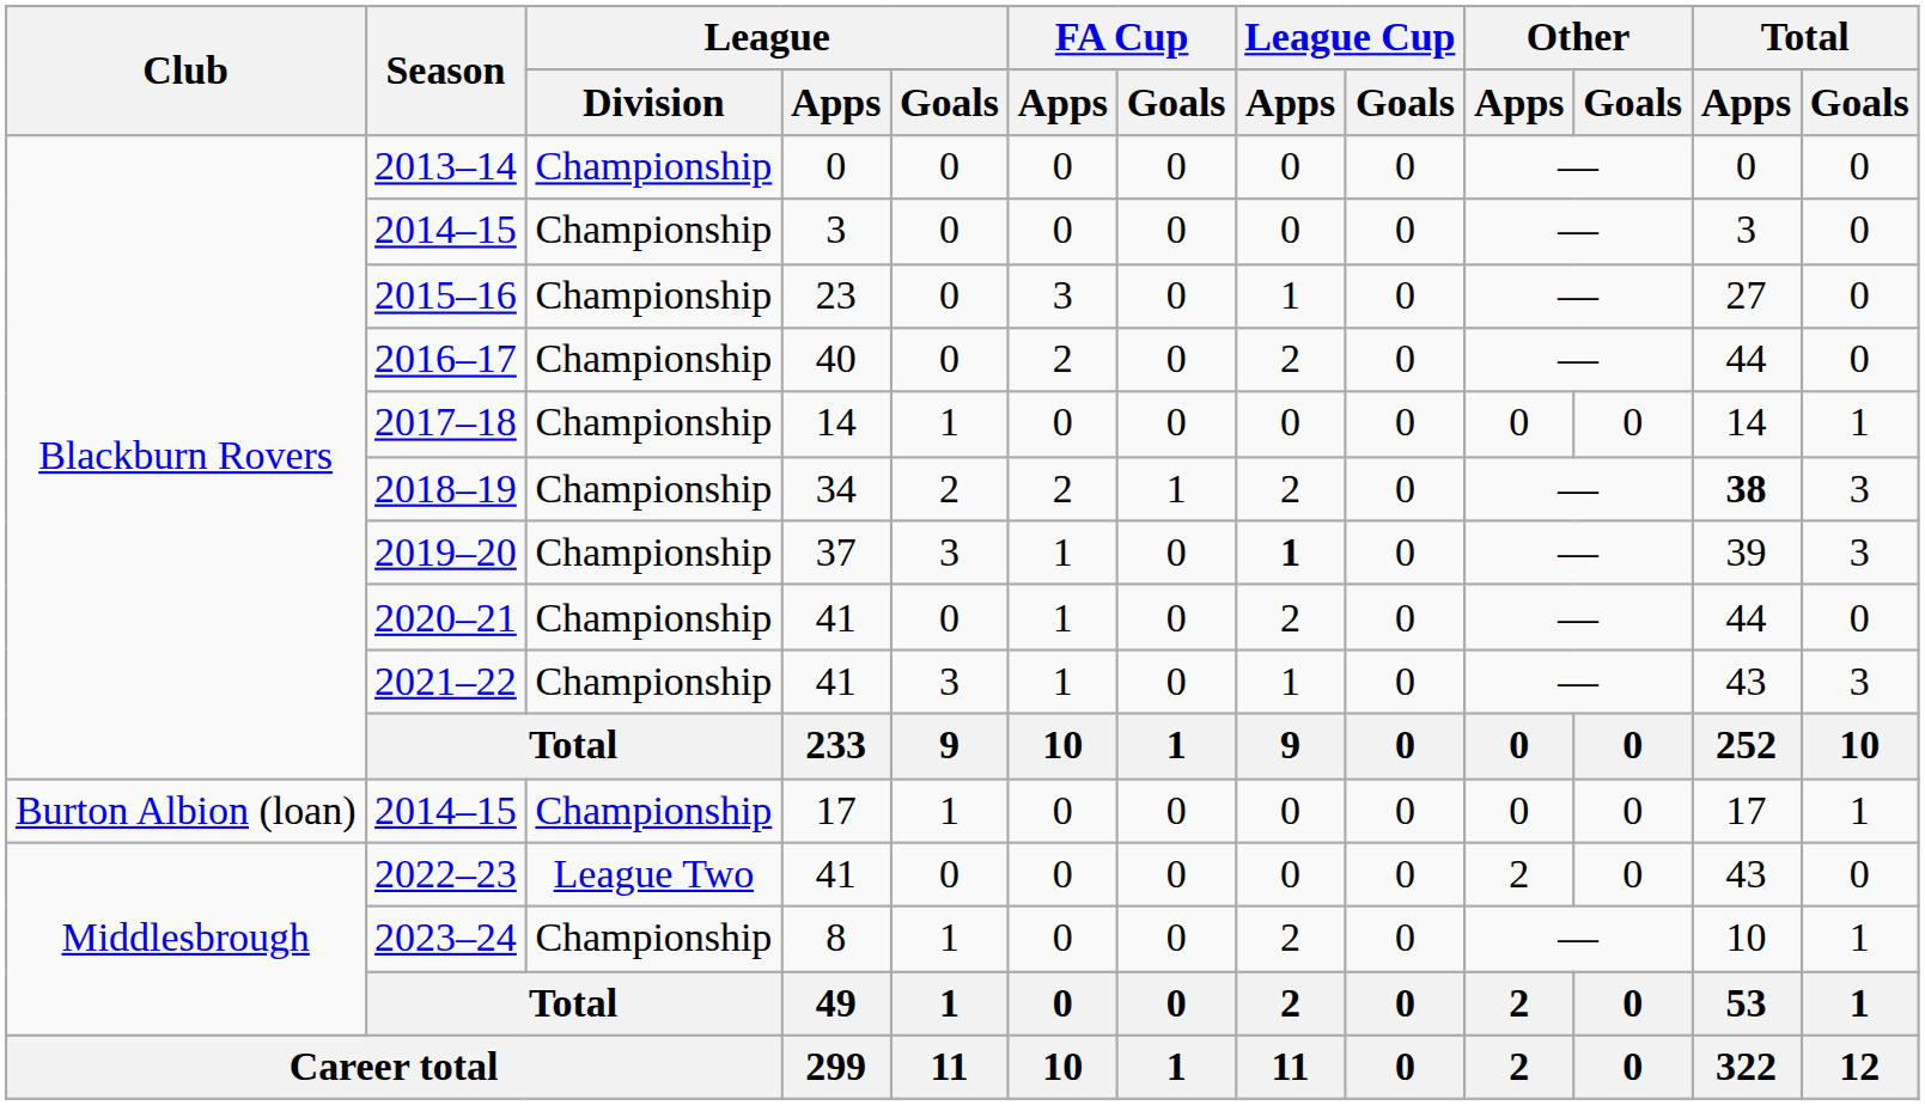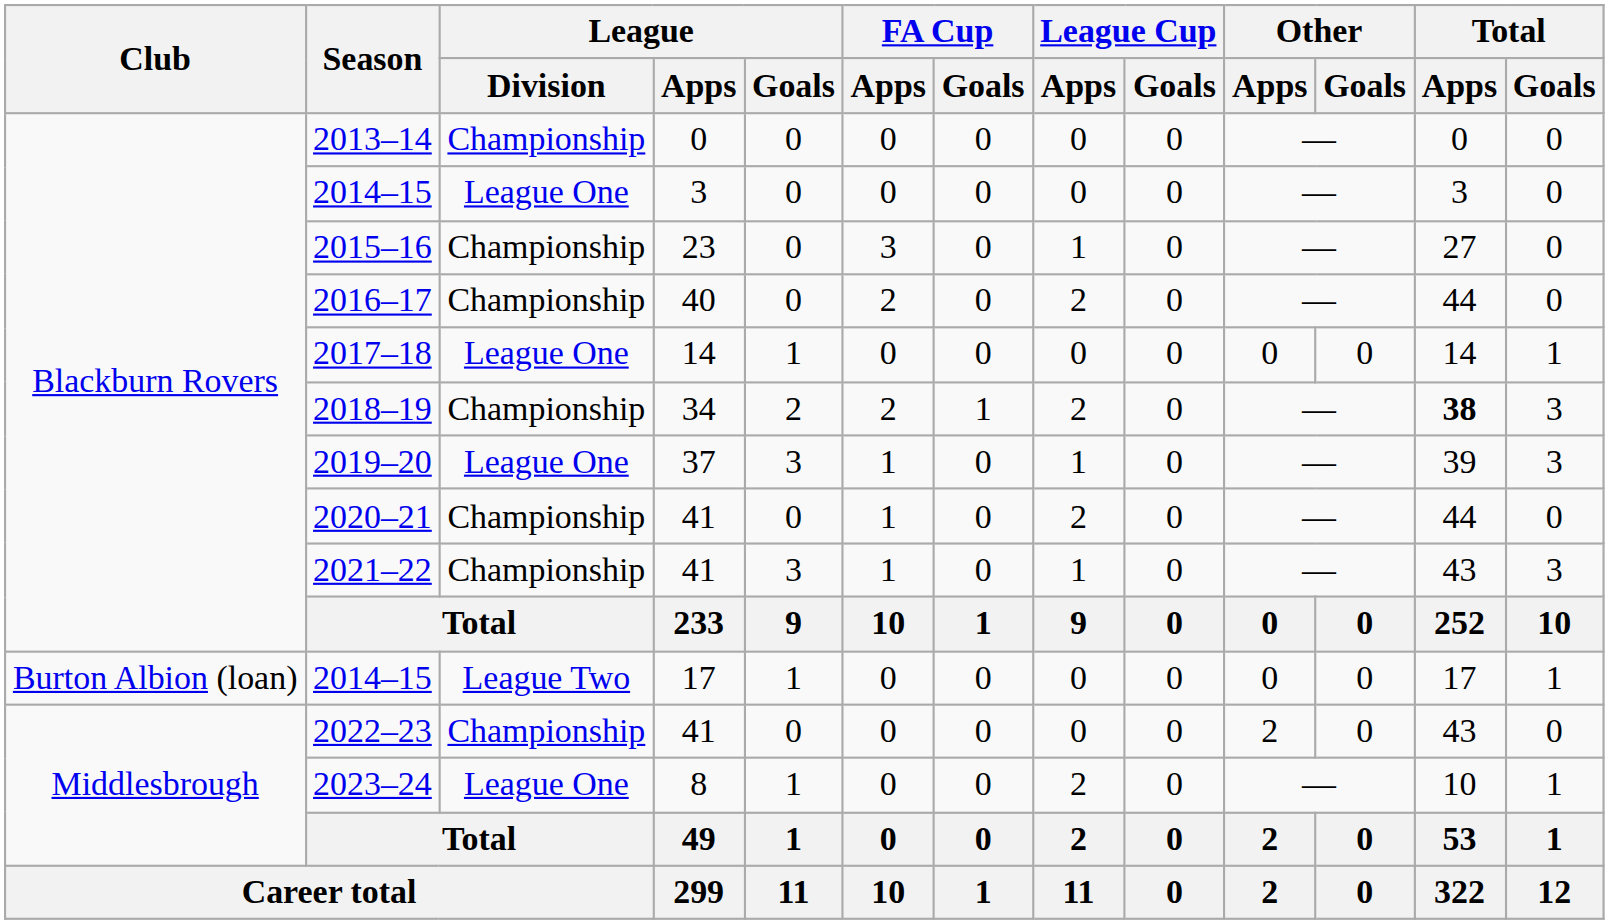2014–15 / 3 | League / Division: Championship -> League One
2017–18 | League / Division: Championship -> League One
2019–20 | League / Division: Championship -> League One
2019–20 | League Cup / Apps: bold -> normal
2014–15 / 17 | League / Division: Championship -> League Two
2022–23 | League / Division: League Two -> Championship
2023–24 | League / Division: Championship -> League One
